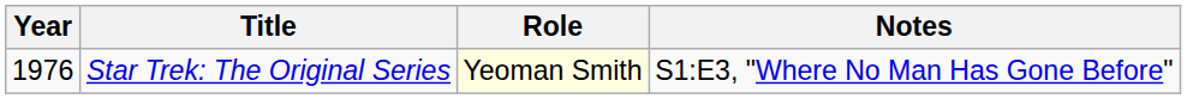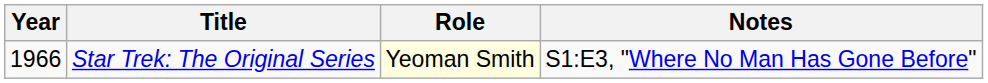Star Trek: The Original Series | Year: 1976 -> 1966
